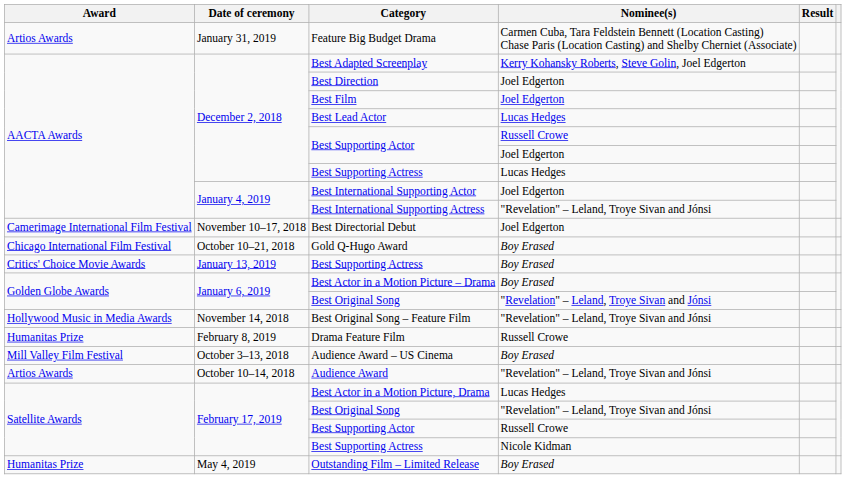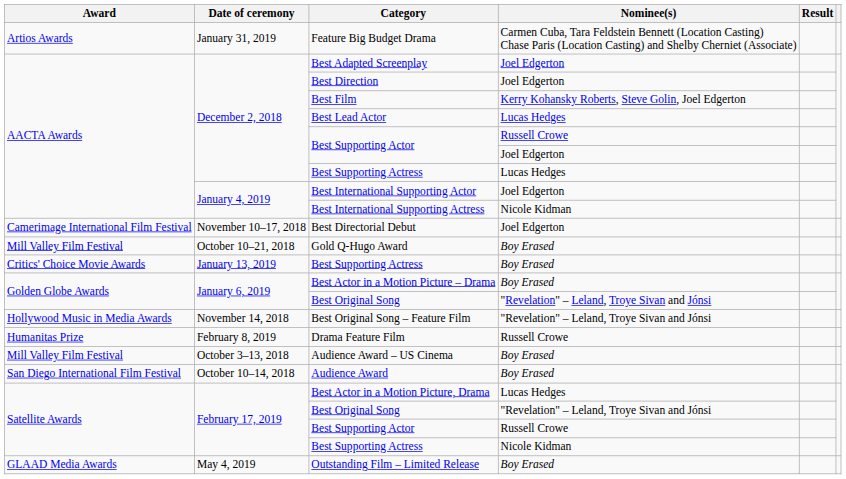Best Adapted Screenplay | Nominee(s): Kerry Kohansky Roberts, Steve Golin, Joel Edgerton -> Joel Edgerton
Best Film | Nominee(s): Joel Edgerton -> Kerry Kohansky Roberts, Steve Golin, Joel Edgerton
Best International Supporting Actress | Nominee(s): "Revelation" – Leland, Troye Sivan and Jónsi -> Nicole Kidman
Gold Q-Hugo Award | Award: Chicago International Film Festival -> Mill Valley Film Festival
Audience Award | Award: Artios Awards -> San Diego International Film Festival
Audience Award | Nominee(s): "Revelation" – Leland, Troye Sivan and Jónsi -> Boy Erased
Outstanding Film – Limited Release | Award: Humanitas Prize -> GLAAD Media Awards
